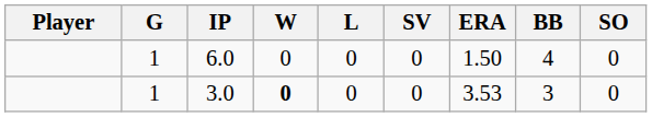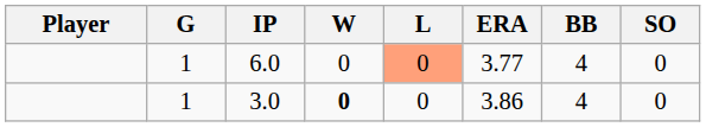- column: SV | 0 | 0
6.0 | L: no background -> lightsalmon background
6.0 | ERA: 1.50 -> 3.77
3.0 | ERA: 3.53 -> 3.86
3.0 | BB: 3 -> 4
